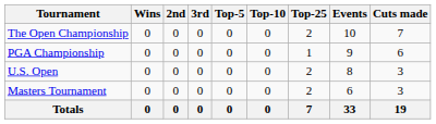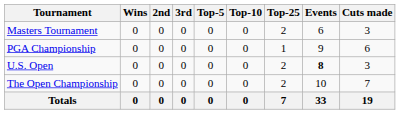rows swapped: Masters Tournament <-> The Open Championship
U.S. Open | Events: normal -> bold
